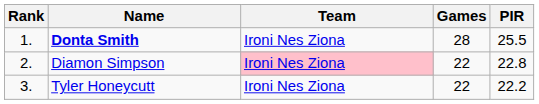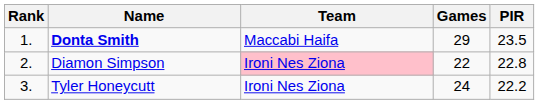Donta Smith | Team: Ironi Nes Ziona -> Maccabi Haifa
Donta Smith | Games: 28 -> 29
Donta Smith | PIR: 25.5 -> 23.5
Tyler Honeycutt | Games: 22 -> 24
